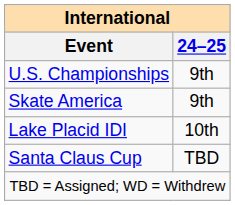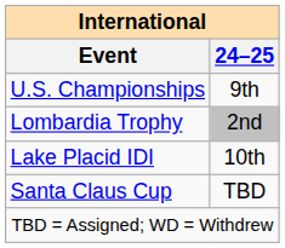- row: Skate America | 9th
+ row: Lombardia Trophy | 2nd
